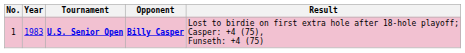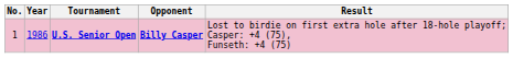U.S. Senior Open | Year: 1983 -> 1986
